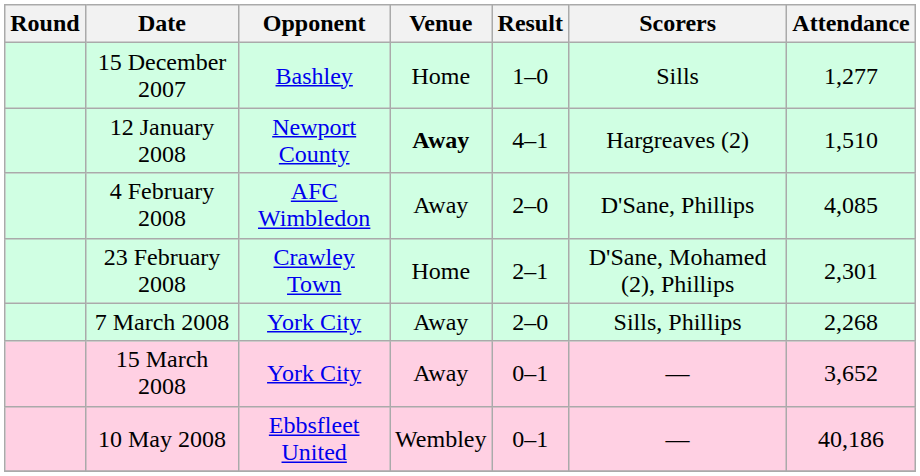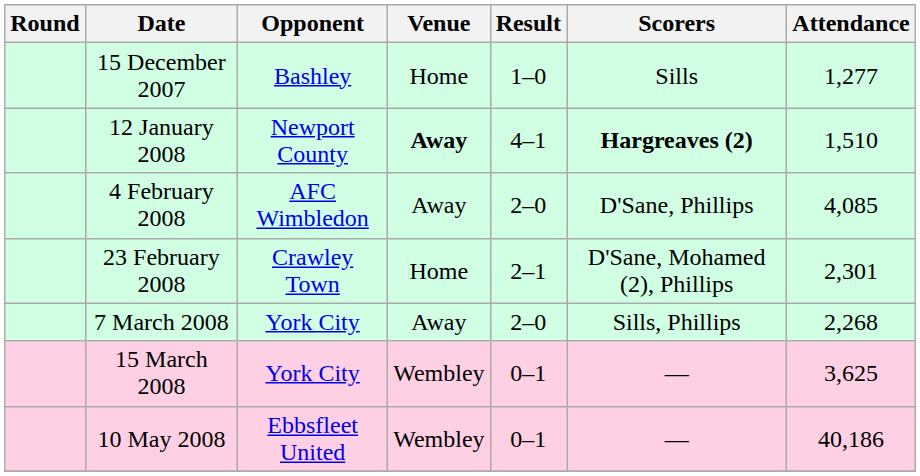12 January 2008 | Scorers: normal -> bold
15 March 2008 | Venue: Away -> Wembley
15 March 2008 | Attendance: 3,652 -> 3,625
